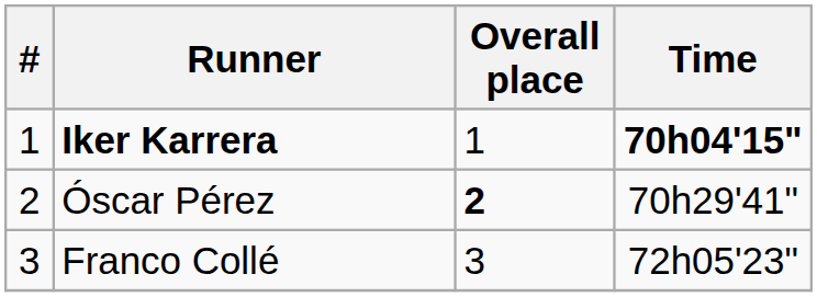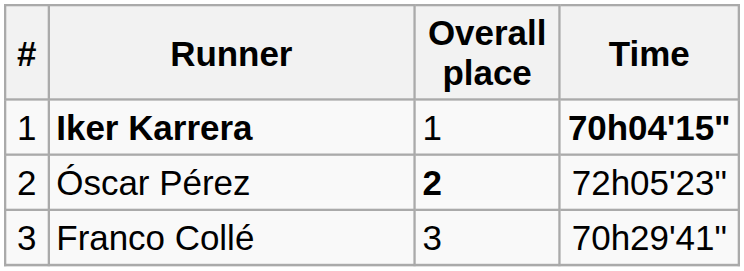Óscar Pérez | Time: 70h29'41" -> 72h05'23"
Franco Collé | Time: 72h05'23" -> 70h29'41"
